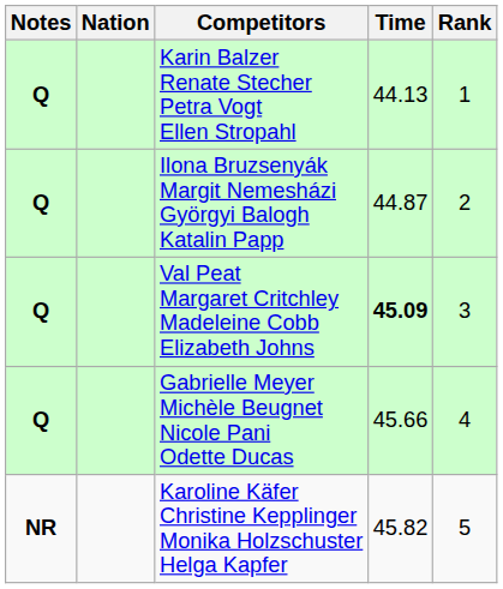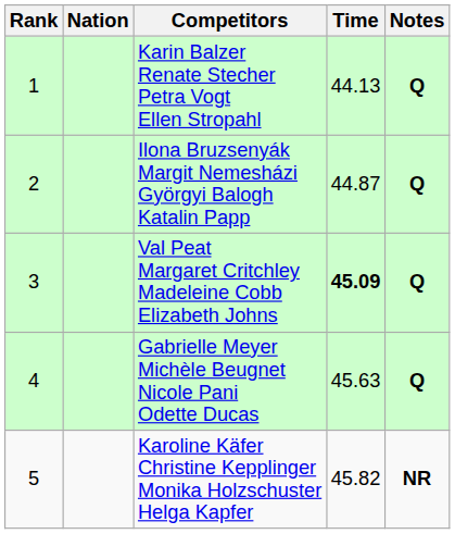columns swapped: Rank <-> Notes
Gabrielle Meyer Michèle Beugnet Nicole Pani Odette Ducas | Time: 45.66 -> 45.63
